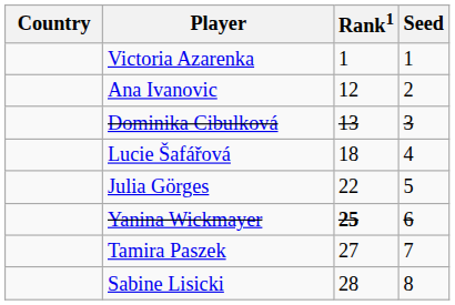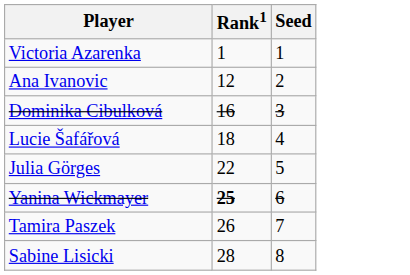- column: Country
Dominika Cibulková | Rank1: 13 -> 16
Tamira Paszek | Rank1: 27 -> 26
